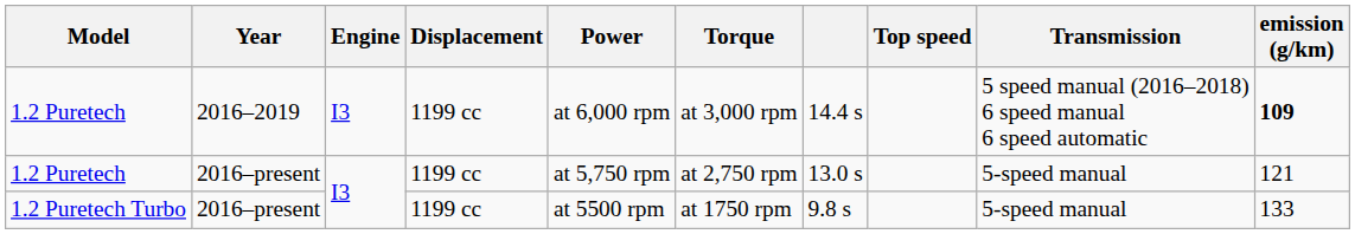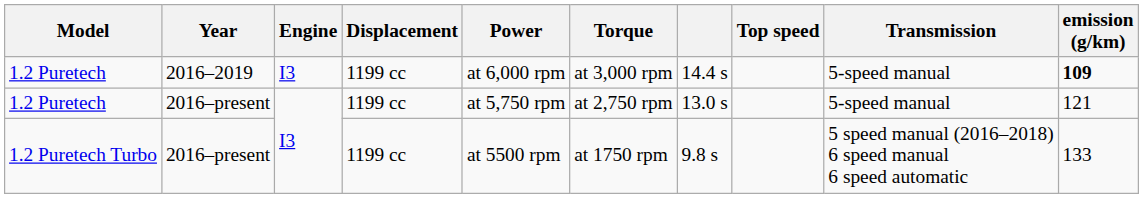1.2 Puretech / 2016–2019 | Transmission: 5 speed manual (2016–2018) 6 speed manual 6 speed automatic -> 5-speed manual
1.2 Puretech Turbo | Transmission: 5-speed manual -> 5 speed manual (2016–2018) 6 speed manual 6 speed automatic
